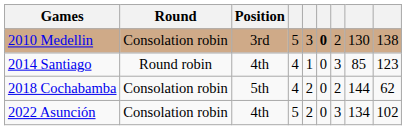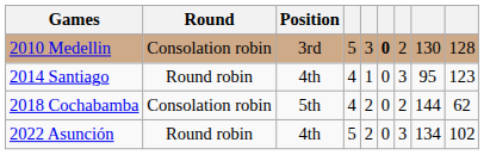2010 Medellin | column 9: 138 -> 128
2014 Santiago | column 8: 85 -> 95
2022 Asunción | Round: Consolation robin -> Round robin
